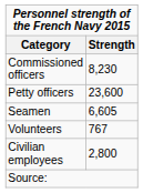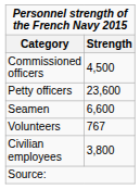Commissioned officers | column 2: 8,230 -> 4,500
Seamen | column 2: 6,605 -> 6,600
Civilian employees | column 2: 2,800 -> 3,800
